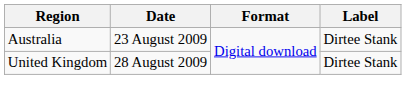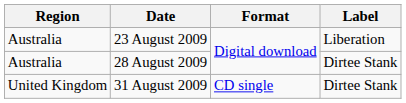23 August 2009 | Label: Dirtee Stank -> Liberation
28 August 2009 | Region: United Kingdom -> Australia
+ row: United Kingdom | 31 August 2009 | CD single | Dirtee Stank
